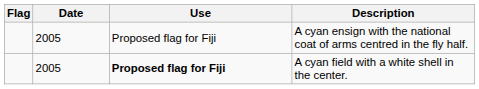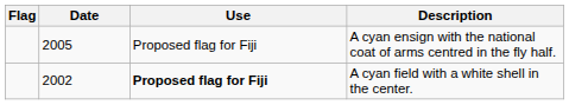A cyan field with a white shell in the center. | Date: 2005 -> 2002
